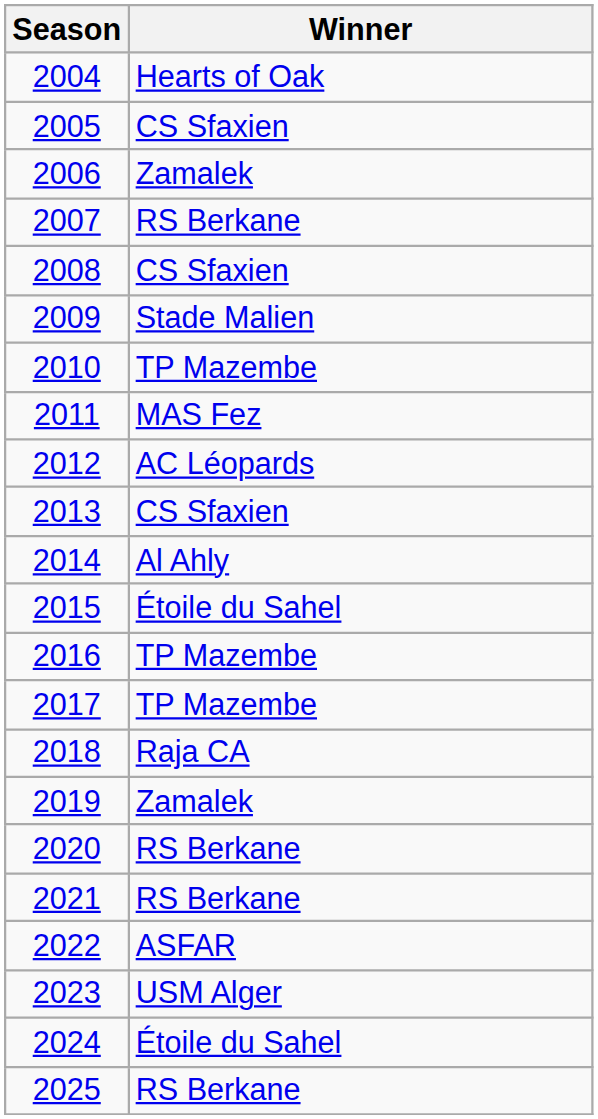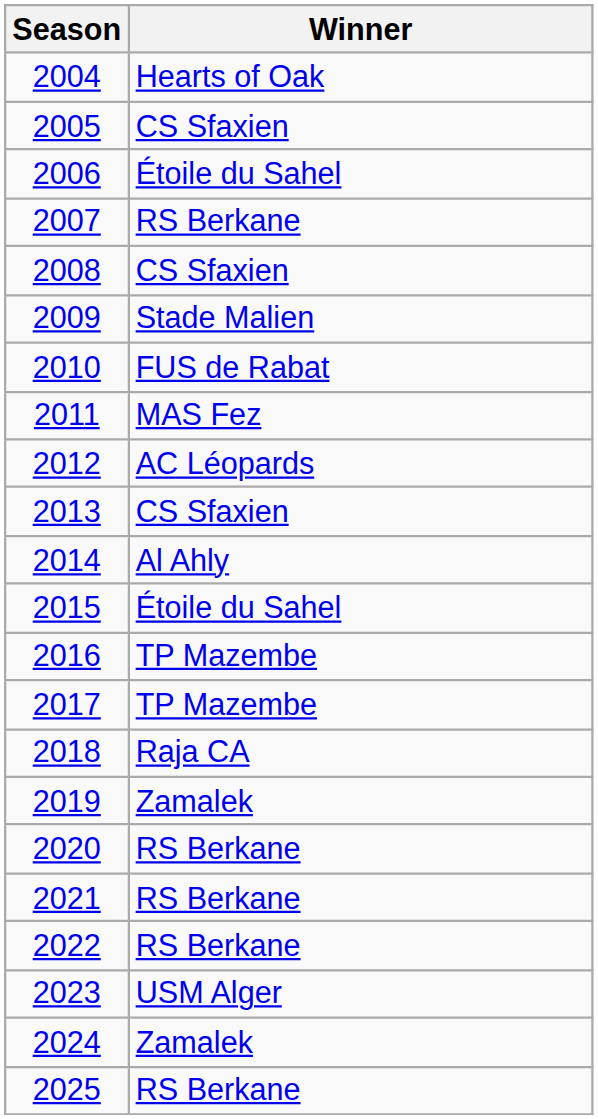2006 | Winner: Zamalek -> Étoile du Sahel
2010 | Winner: TP Mazembe -> FUS de Rabat
2022 | Winner: ASFAR -> RS Berkane
2024 | Winner: Étoile du Sahel -> Zamalek
